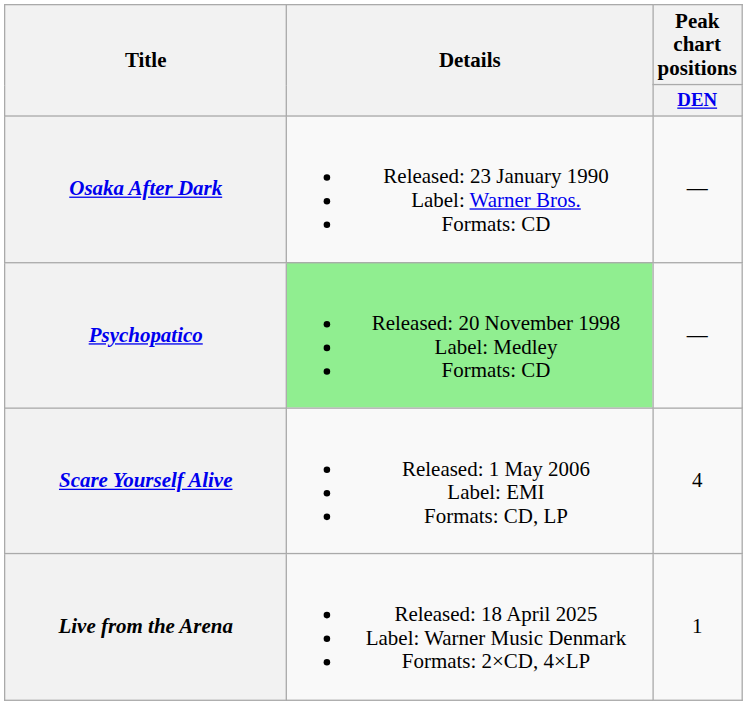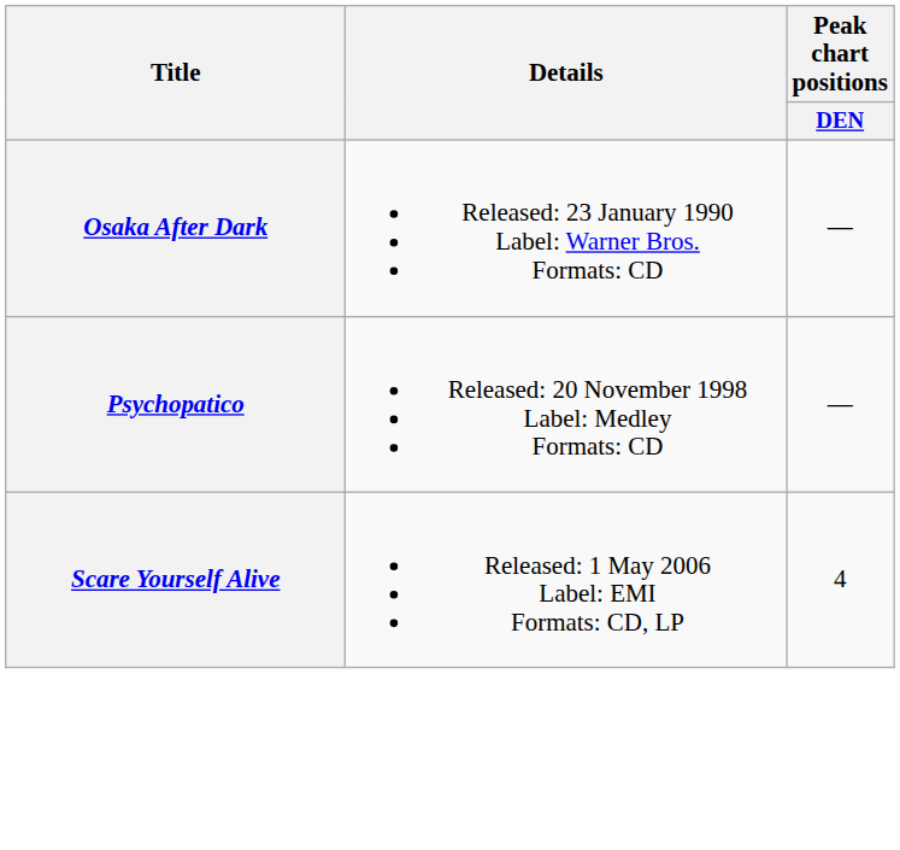Psychopatico | Details: lightgreen background -> no background
- row: Live from the Arena | Released: 18 April 2025 Label: Warner Music Denmark Formats: 2×CD, 4×LP | 1
